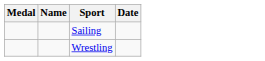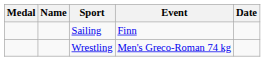+ column: Event | Finn | Men's Greco-Roman 74 kg
